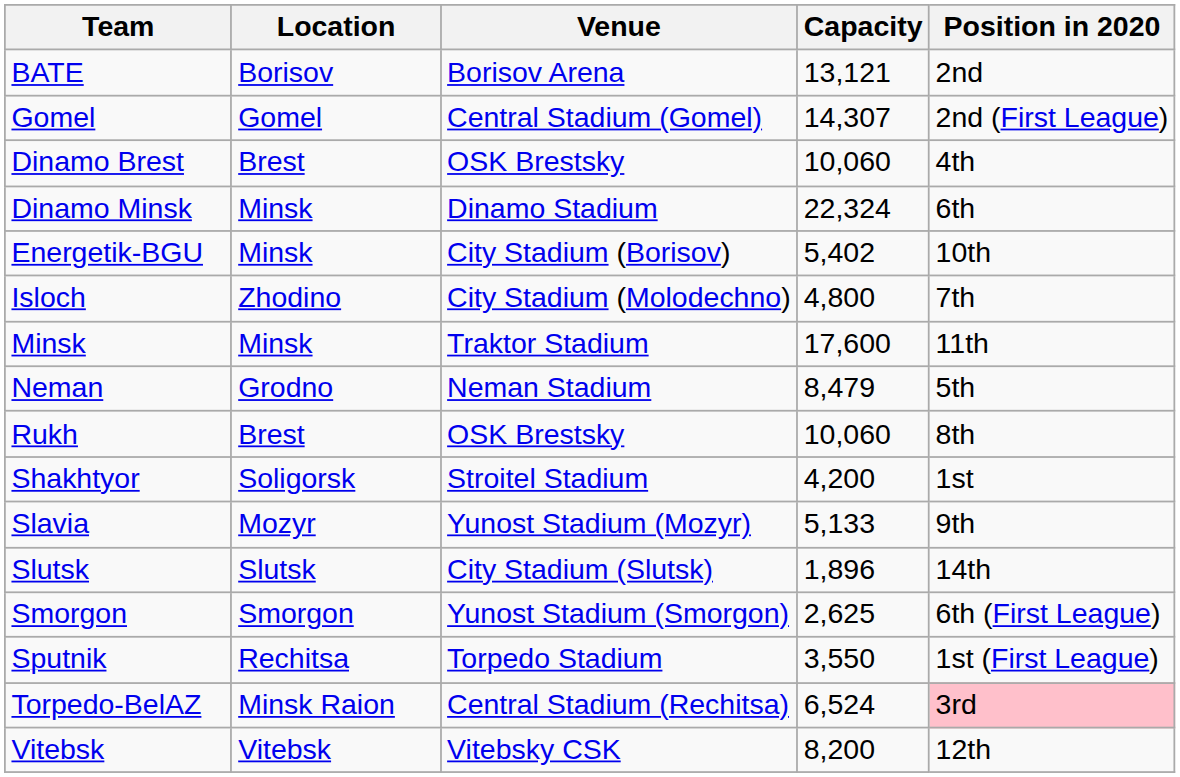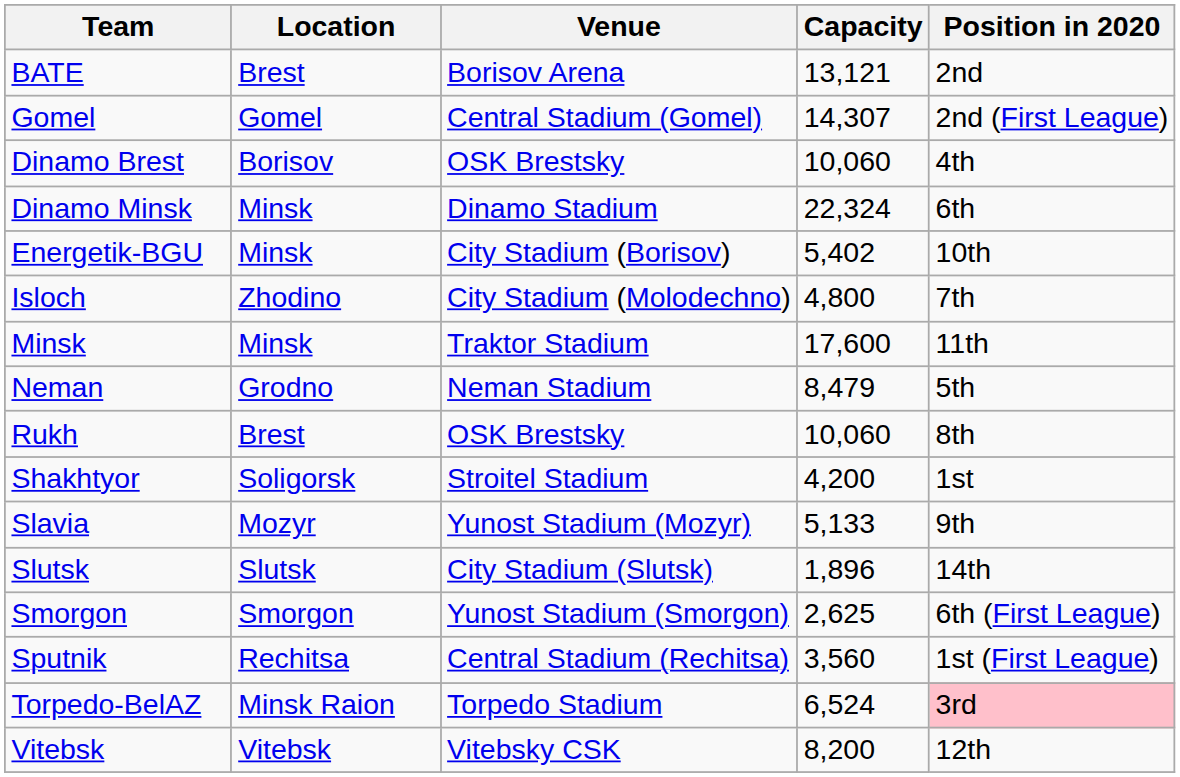BATE | Location: Borisov -> Brest
Dinamo Brest | Location: Brest -> Borisov
Sputnik | Venue: Torpedo Stadium -> Central Stadium (Rechitsa)
Sputnik | Capacity: 3,550 -> 3,560
Torpedo-BelAZ | Venue: Central Stadium (Rechitsa) -> Torpedo Stadium
